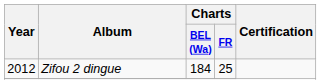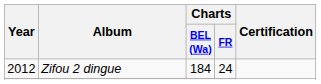Zifou 2 dingue | Charts / FR: 25 -> 24
